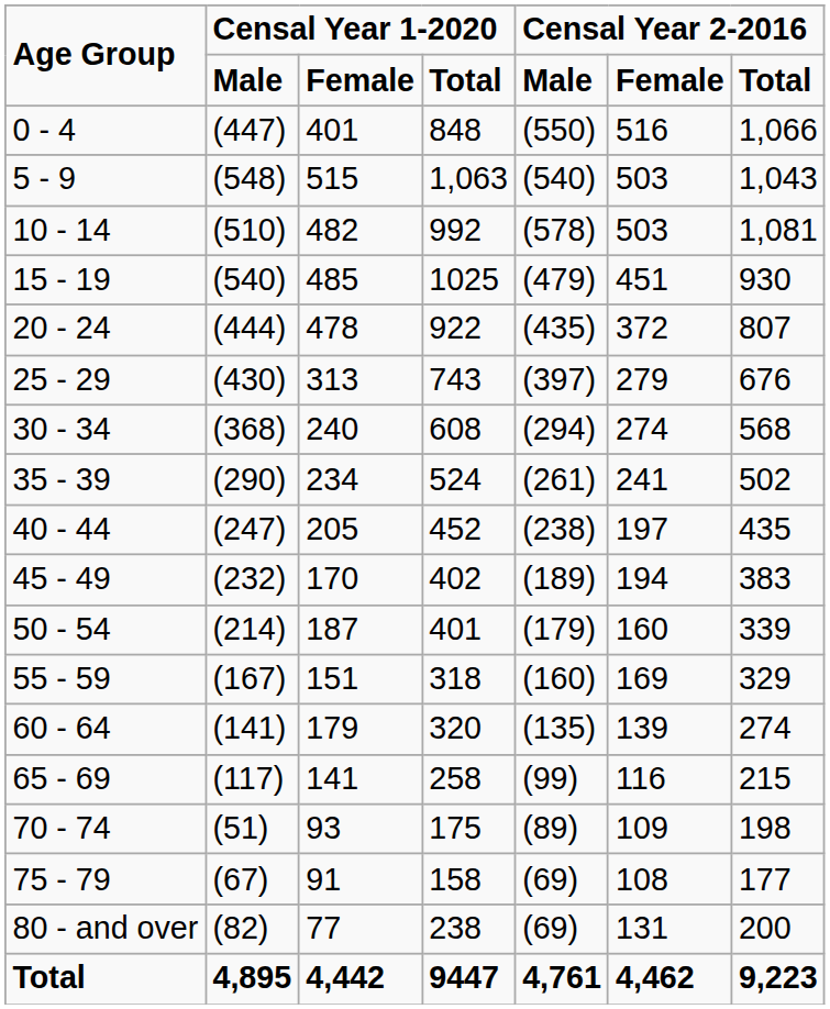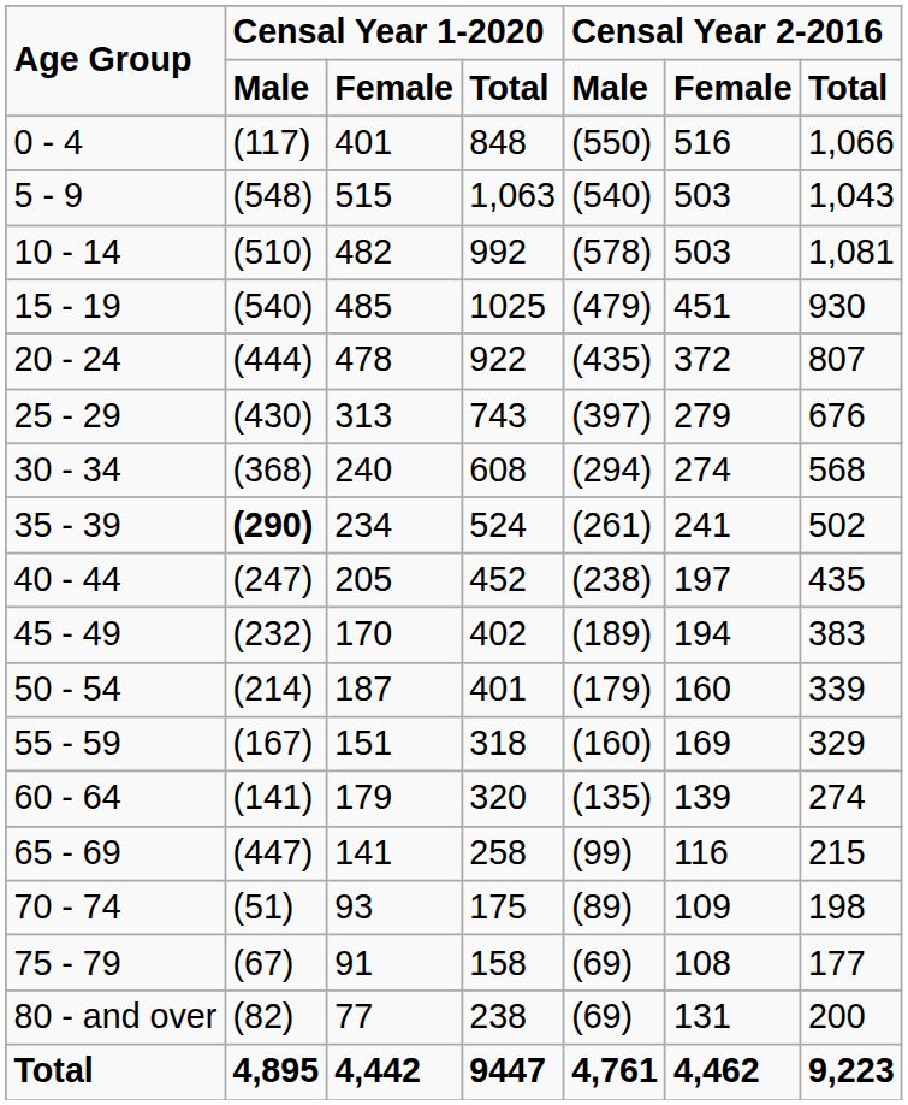0 - 4 | column 2: (447) -> (117)
35 - 39 | column 2: normal -> bold
65 - 69 | column 2: (117) -> (447)
